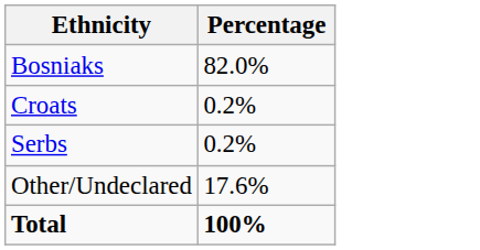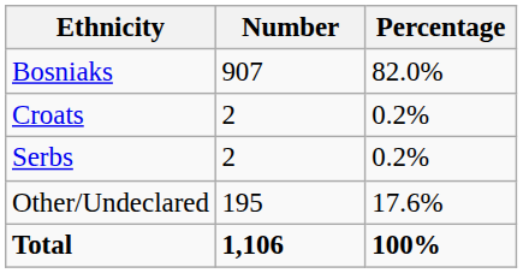+ column: Number | 907 | 2 | 2 | 195 | 1,106
